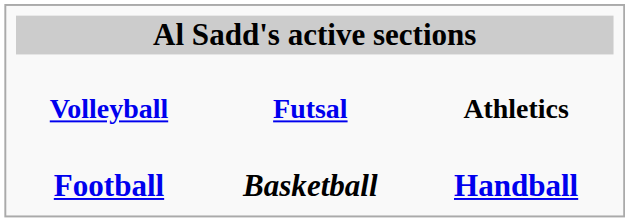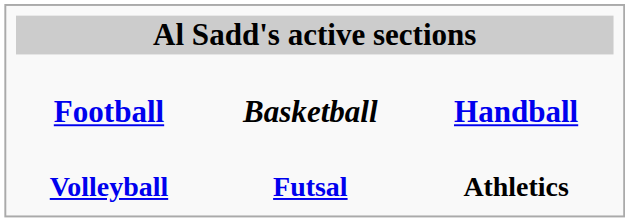rows swapped: Football <-> Volleyball
